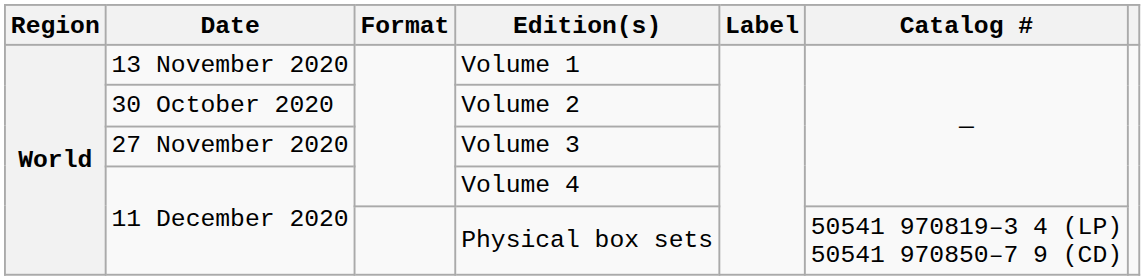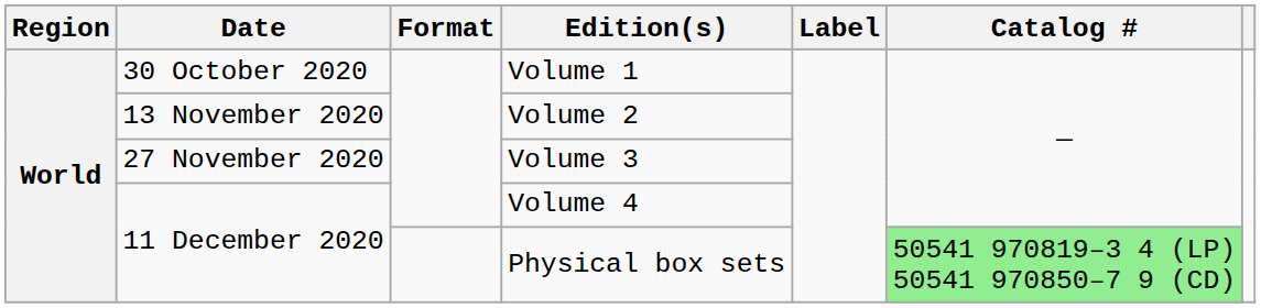Volume 1 | Date: 13 November 2020 -> 30 October 2020
Volume 2 | Date: 30 October 2020 -> 13 November 2020
Physical box sets | Catalog #: no background -> lightgreen background
